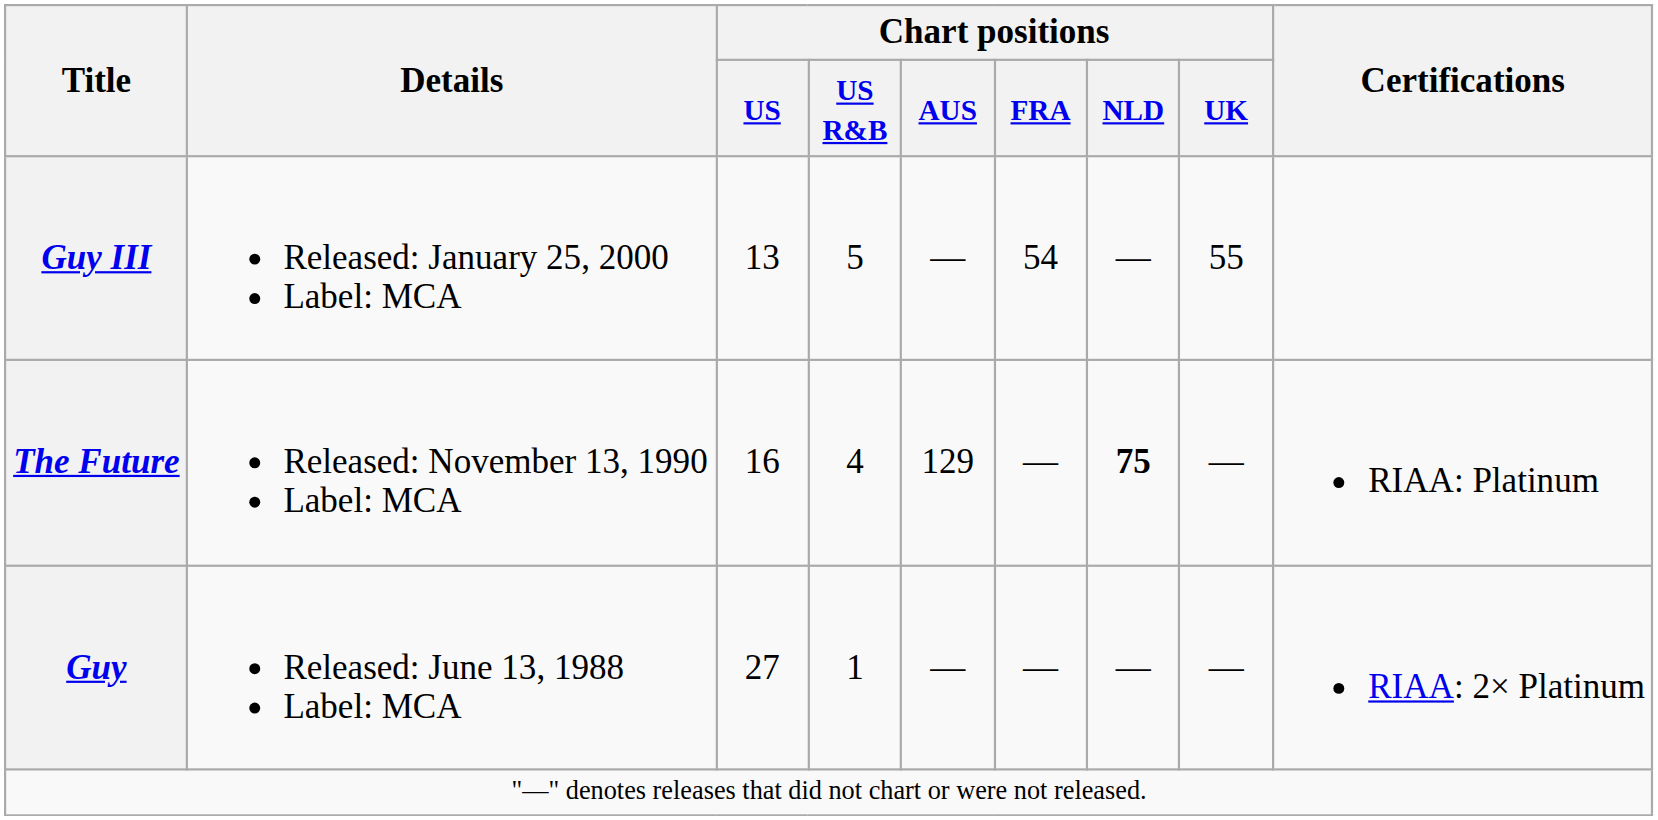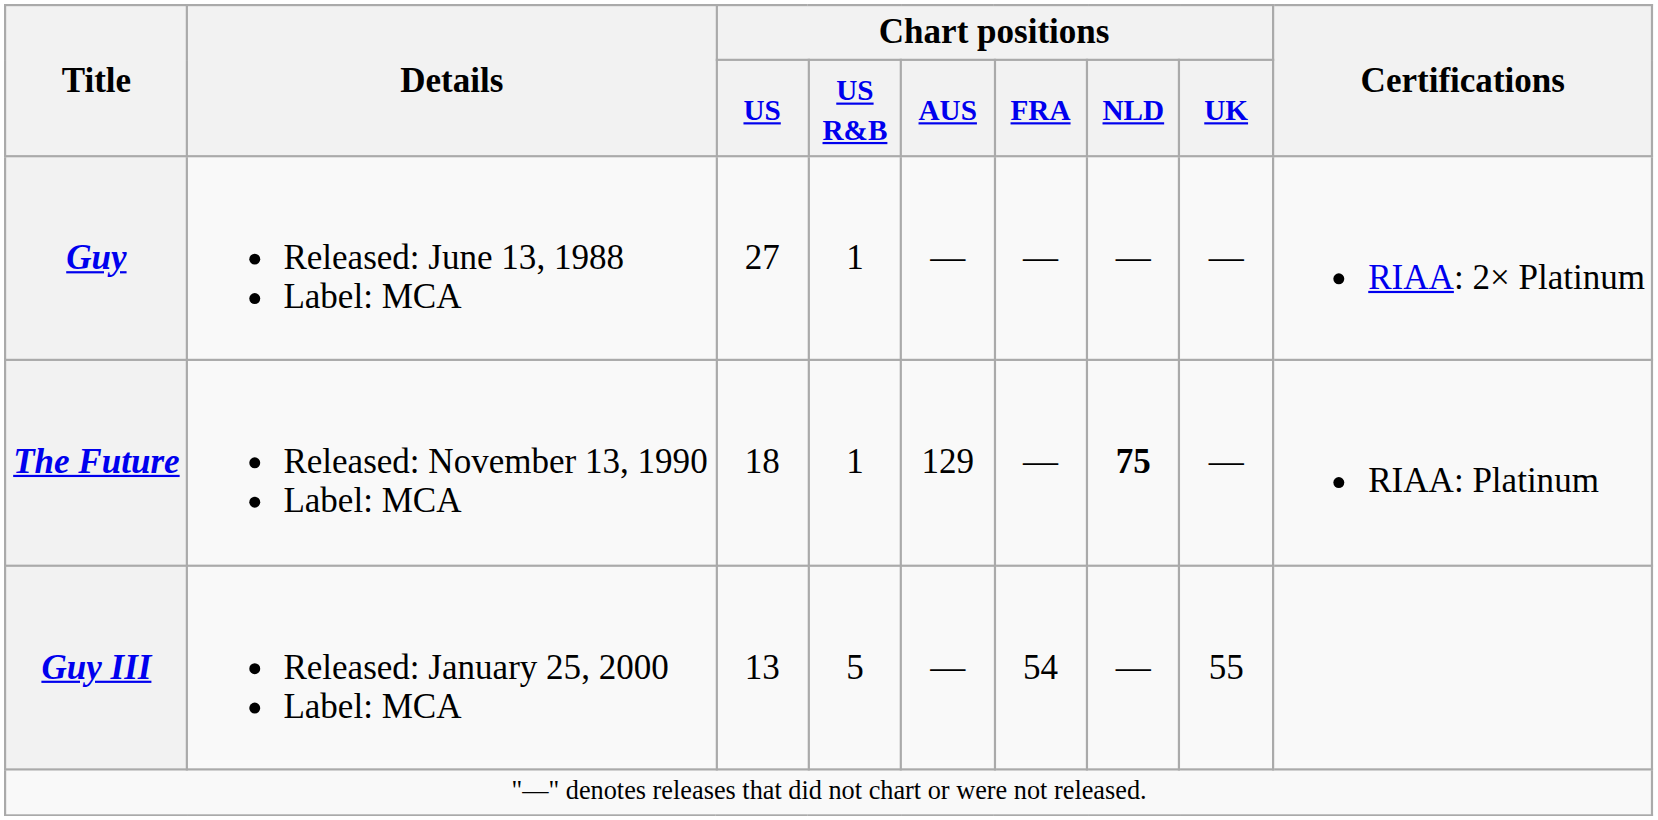rows swapped: Guy <-> Guy III
The Future | Chart positions / US: 16 -> 18
The Future | Chart positions / US R&B: 4 -> 1
